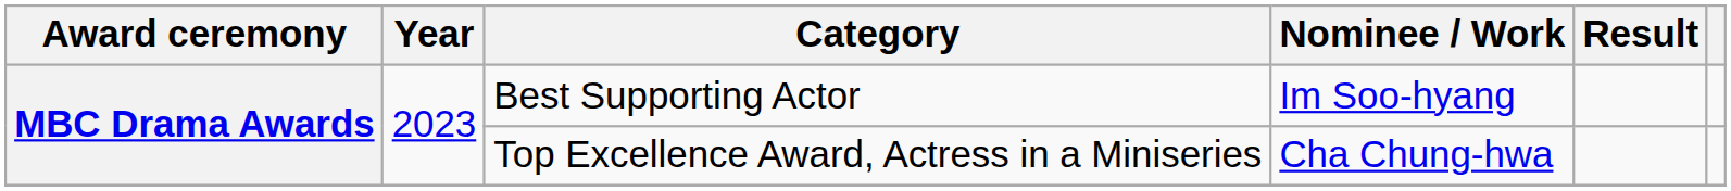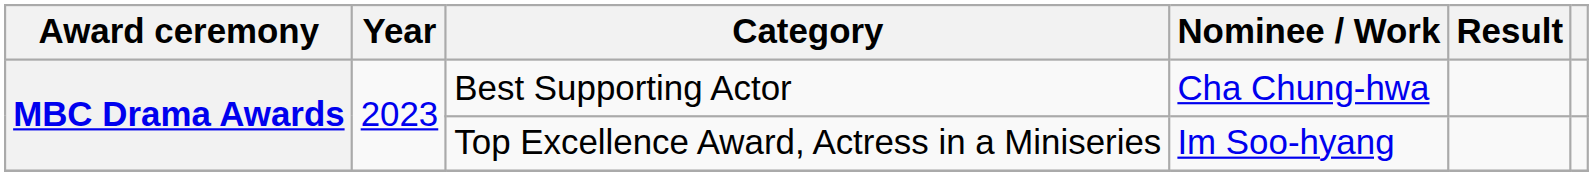Best Supporting Actor | Nominee / Work: Im Soo-hyang -> Cha Chung-hwa
Top Excellence Award, Actress in a Miniseries | Nominee / Work: Cha Chung-hwa -> Im Soo-hyang
